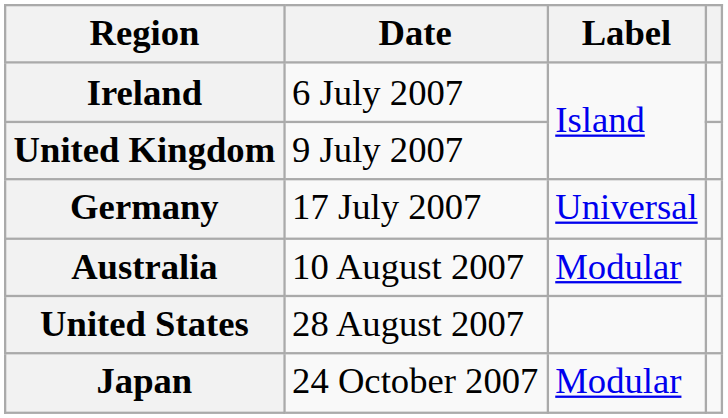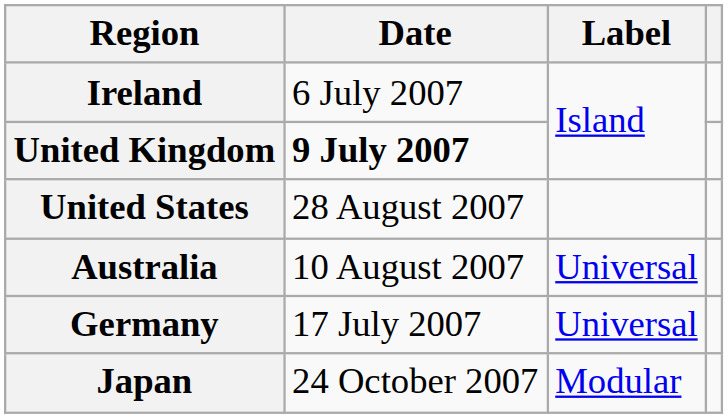United Kingdom | Date: normal -> bold
rows swapped: Germany <-> United States
Australia | Label: Modular -> Universal
